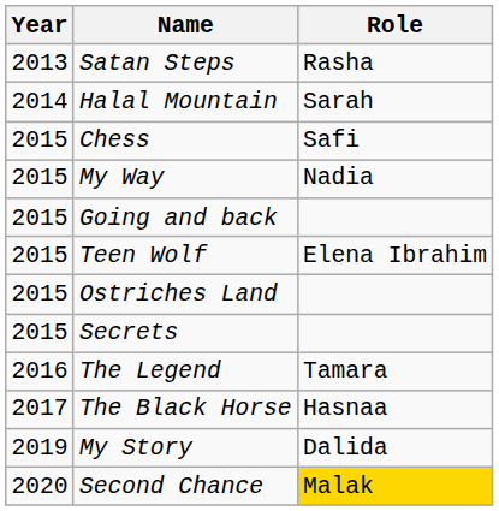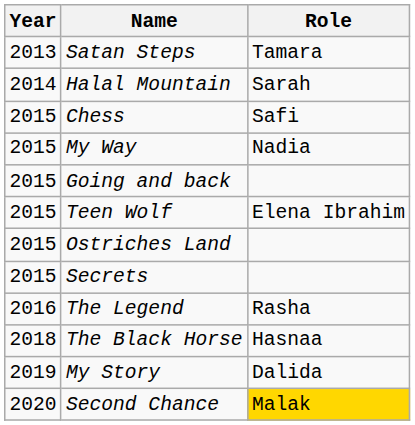Satan Steps | Role: Rasha -> Tamara
The Legend | Role: Tamara -> Rasha
The Black Horse | Year: 2017 -> 2018
